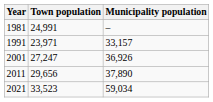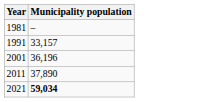- column: Town population | 24,991 | 23,971 | 27,247 | 29,656 | 33,523
2001 | Municipality population: 36,926 -> 36,196
2021 | Municipality population: normal -> bold
